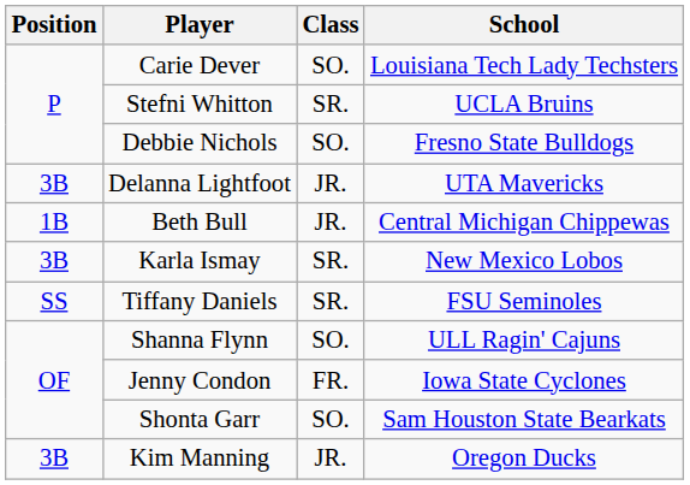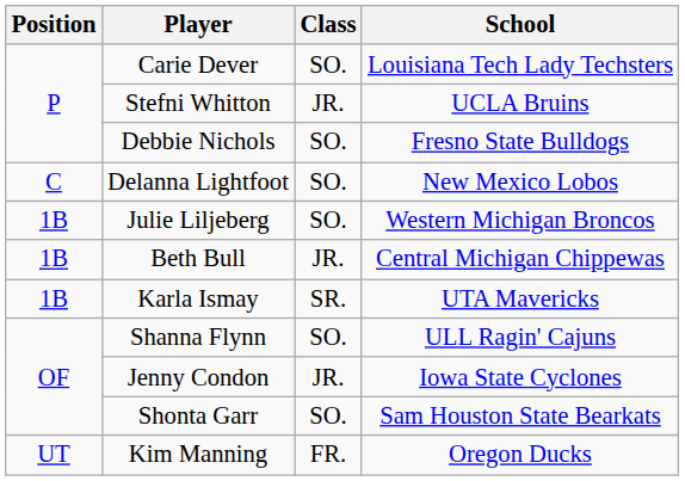Stefni Whitton | Class: SR. -> JR.
Delanna Lightfoot | Position: 3B -> C
Delanna Lightfoot | Class: JR. -> SO.
Delanna Lightfoot | School: UTA Mavericks -> New Mexico Lobos
+ row: 1B | Julie Liljeberg | SO. | Western Michigan Broncos
Karla Ismay | Position: 3B -> 1B
Karla Ismay | School: New Mexico Lobos -> UTA Mavericks
- row: SS | Tiffany Daniels | SR. | FSU Seminoles
Jenny Condon | Class: FR. -> JR.
Kim Manning | Position: 3B -> UT
Kim Manning | Class: JR. -> FR.
